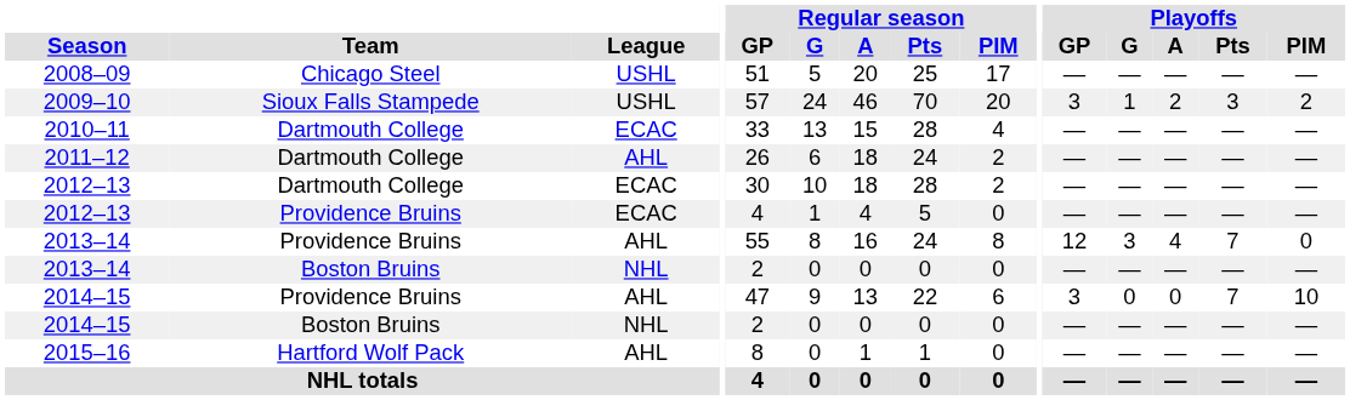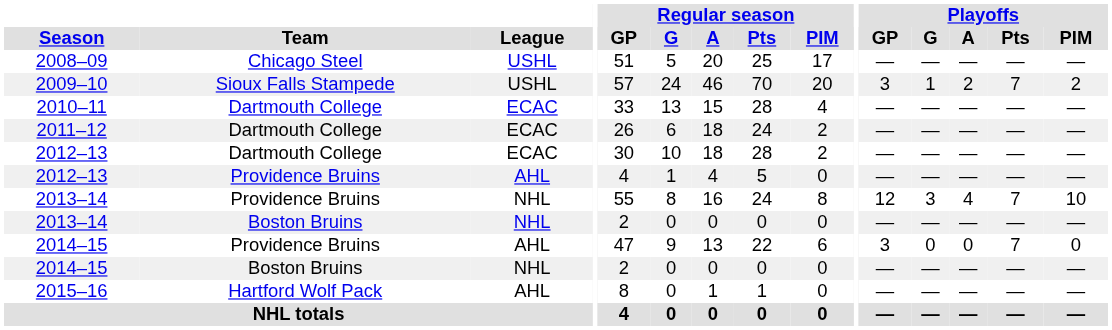2009–10 | Playoffs / Pts: 3 -> 7
2011–12 | League: AHL -> ECAC
2012–13 / Providence Bruins | League: ECAC -> AHL
2013–14 / Providence Bruins | League: AHL -> NHL
2013–14 / Providence Bruins | Playoffs / PIM: 0 -> 10
2014–15 / Providence Bruins | Playoffs / PIM: 10 -> 0
